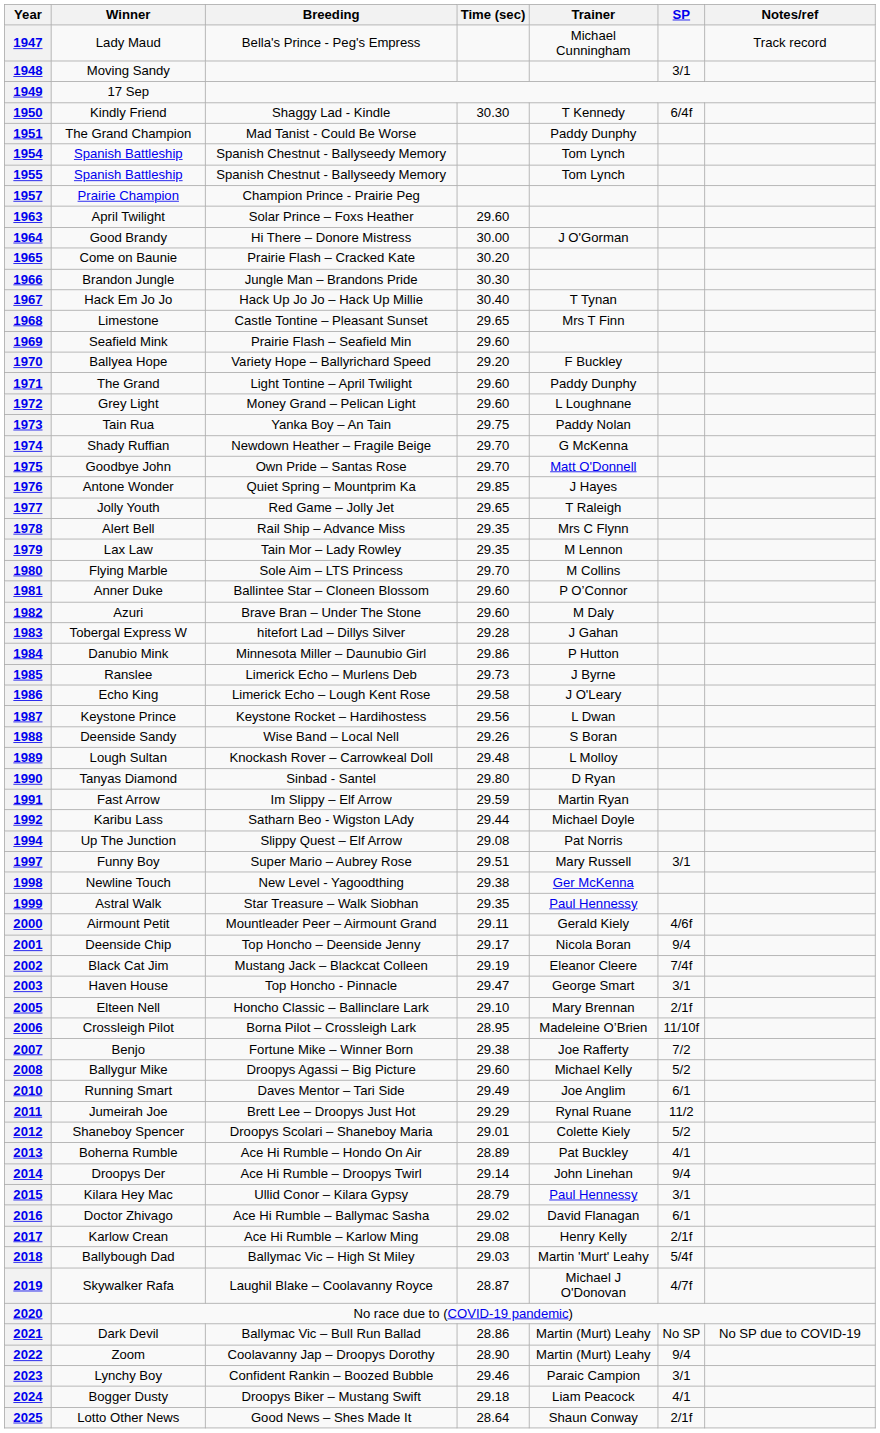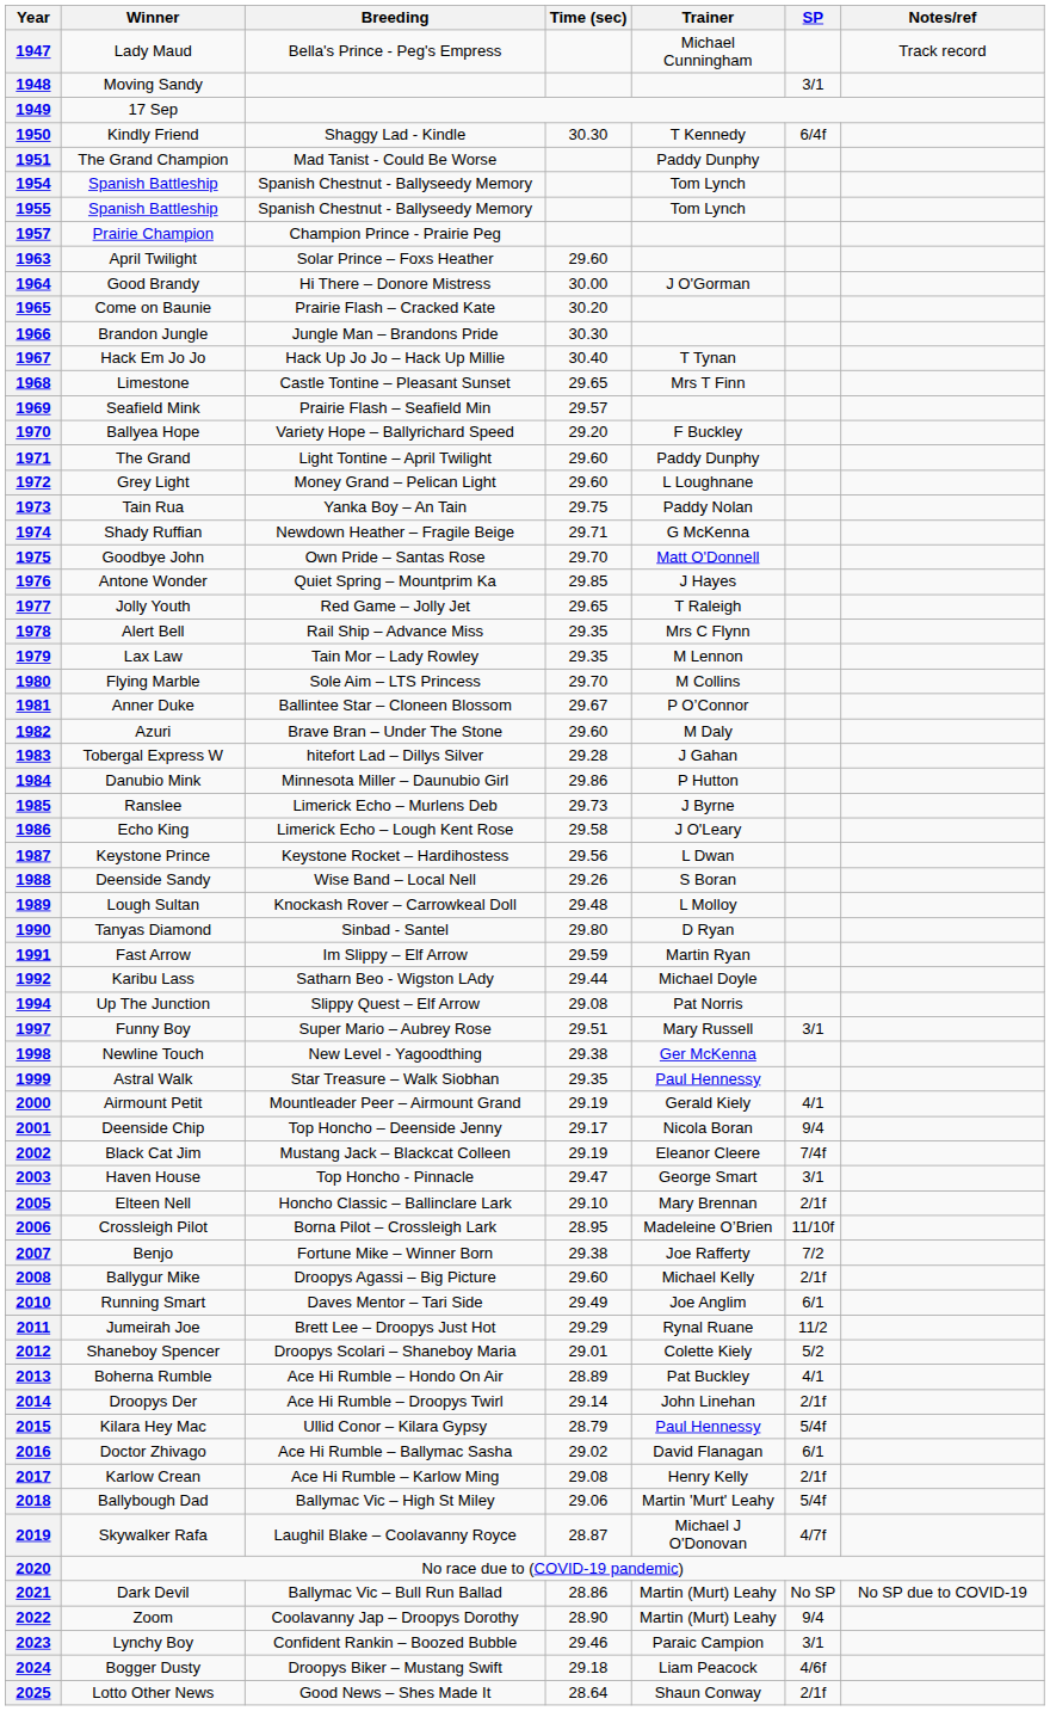1969 | Time (sec): 29.60 -> 29.57
1974 | Time (sec): 29.70 -> 29.71
1981 | Time (sec): 29.60 -> 29.67
2000 | Time (sec): 29.11 -> 29.19
2000 | SP: 4/6f -> 4/1
2008 | SP: 5/2 -> 2/1f
2014 | SP: 9/4 -> 2/1f
2015 | SP: 3/1 -> 5/4f
2018 | Time (sec): 29.03 -> 29.06
2024 | SP: 4/1 -> 4/6f
